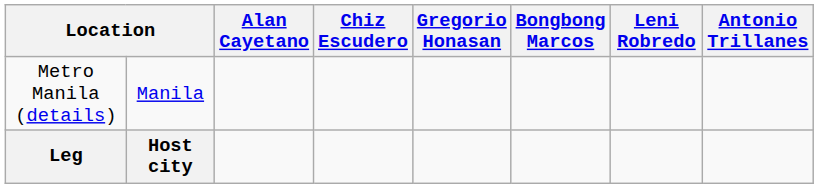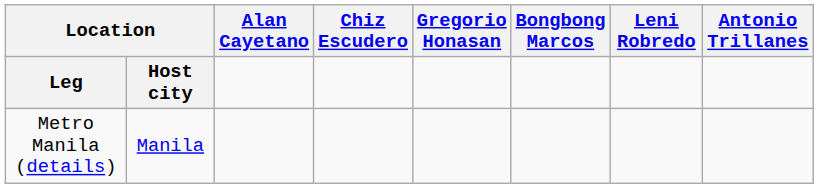rows swapped: Leg <-> Metro Manila (details)
